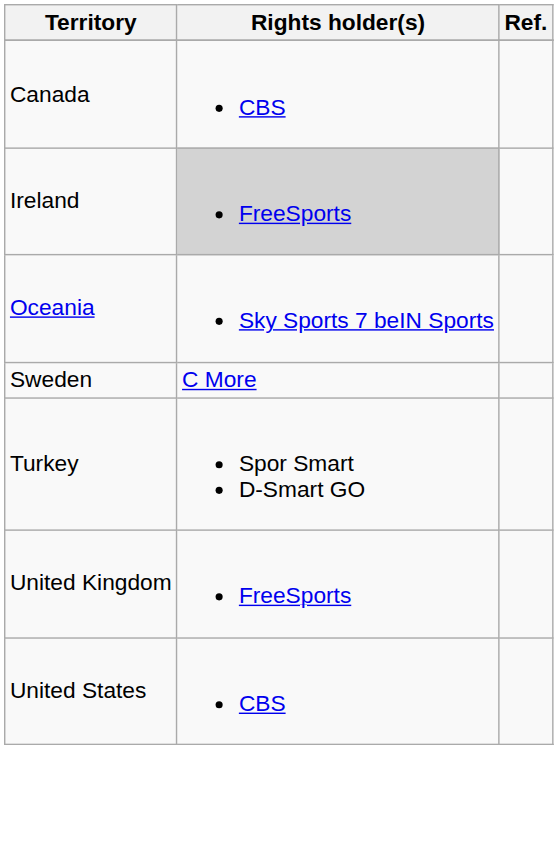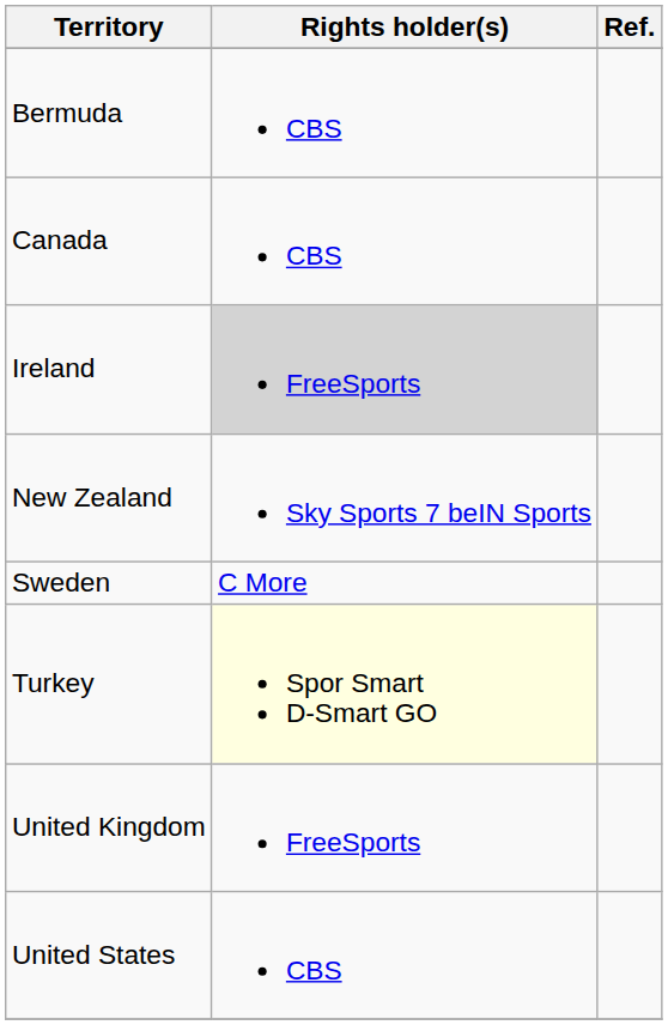+ row: Bermuda | CBS
+ row: New Zealand | Sky Sports 7 beIN Sports
- row: Oceania | Sky Sports 7 beIN Sports
Turkey | Rights holder(s): no background -> lightyellow background
